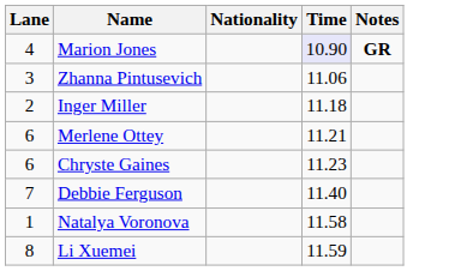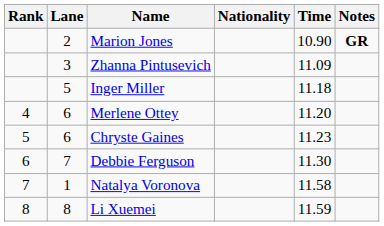+ column: Rank | 4 | 5 | 6 | 7 | 8
Marion Jones | Lane: 4 -> 2
Marion Jones | Time: lavender background -> no background
Zhanna Pintusevich | Time: 11.06 -> 11.09
Inger Miller | Lane: 2 -> 5
Merlene Ottey | Time: 11.21 -> 11.20
Debbie Ferguson | Time: 11.40 -> 11.30
